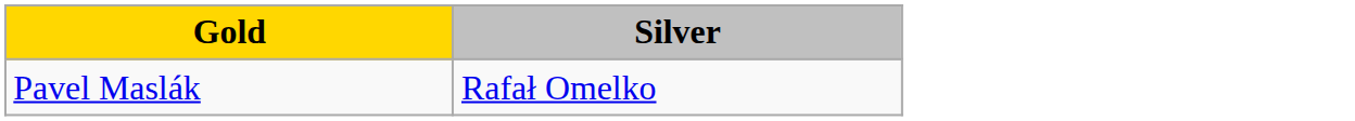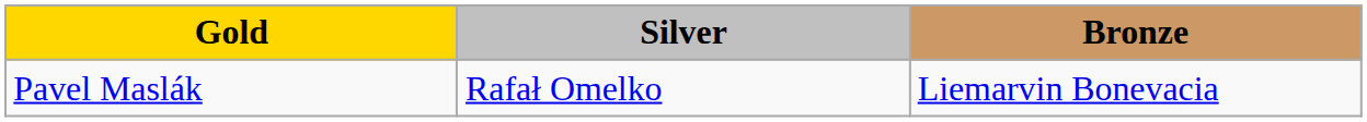+ column: Bronze | Liemarvin Bonevacia
